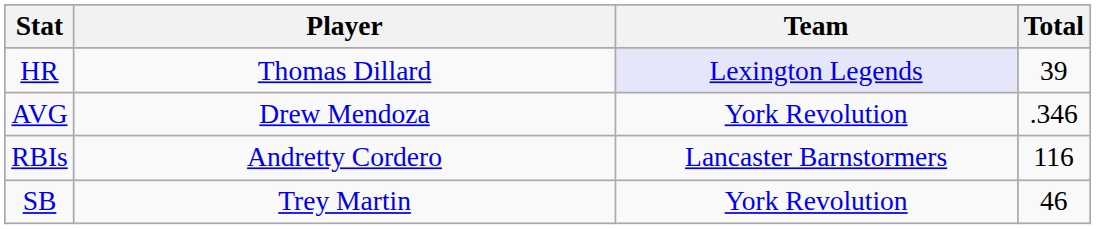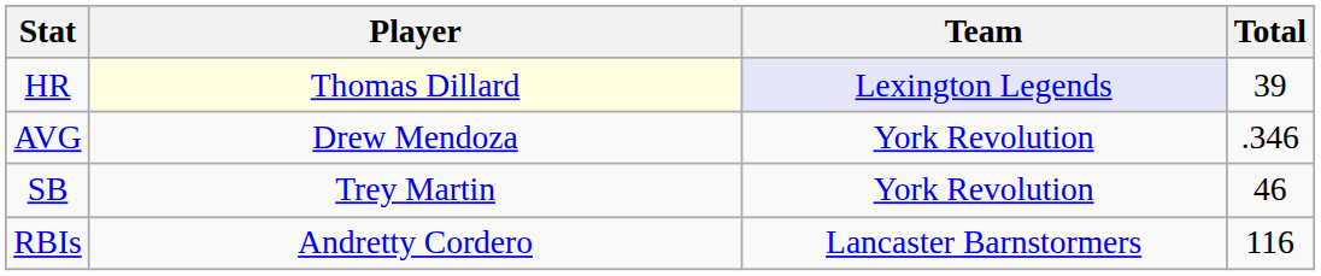HR | Player: no background -> lightyellow background
rows swapped: RBIs <-> SB
